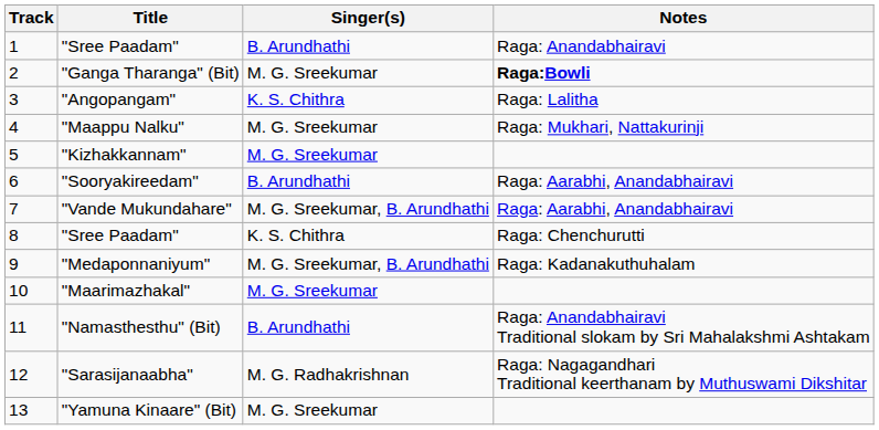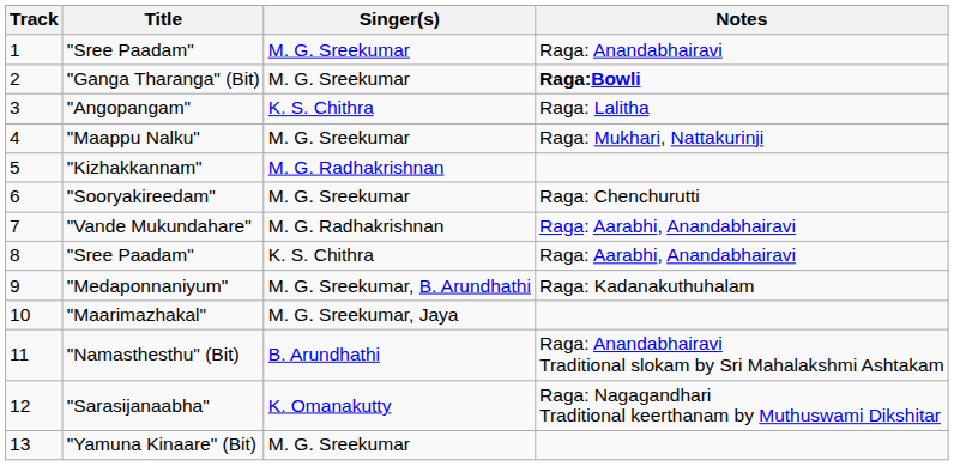1 / "Sree Paadam" | Singer(s): B. Arundhathi -> M. G. Sreekumar
"Kizhakkannam" | Singer(s): M. G. Sreekumar -> M. G. Radhakrishnan
"Sooryakireedam" | Singer(s): B. Arundhathi -> M. G. Sreekumar
"Sooryakireedam" | Notes: Raga: Aarabhi, Anandabhairavi -> Raga: Chenchurutti
"Vande Mukundahare" | Singer(s): M. G. Sreekumar, B. Arundhathi -> M. G. Radhakrishnan
8 / "Sree Paadam" | Notes: Raga: Chenchurutti -> Raga: Aarabhi, Anandabhairavi
"Maarimazhakal" | Singer(s): M. G. Sreekumar -> M. G. Sreekumar, Jaya
"Sarasijanaabha" | Singer(s): M. G. Radhakrishnan -> K. Omanakutty
